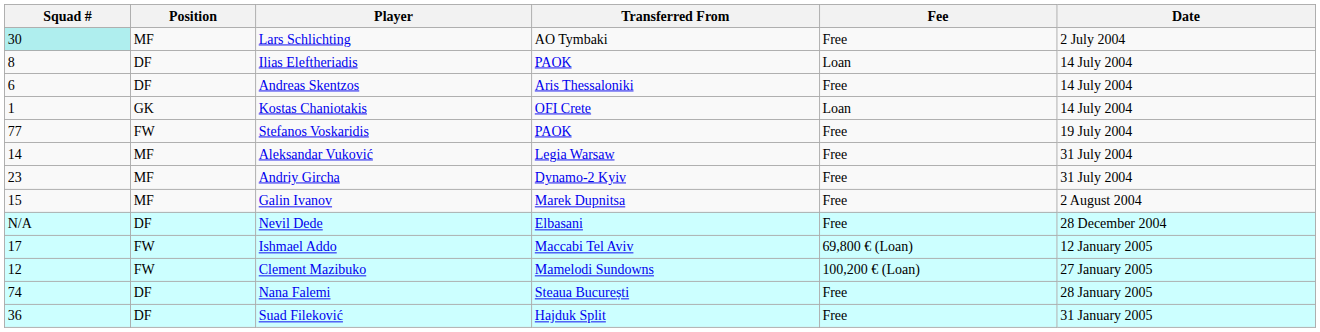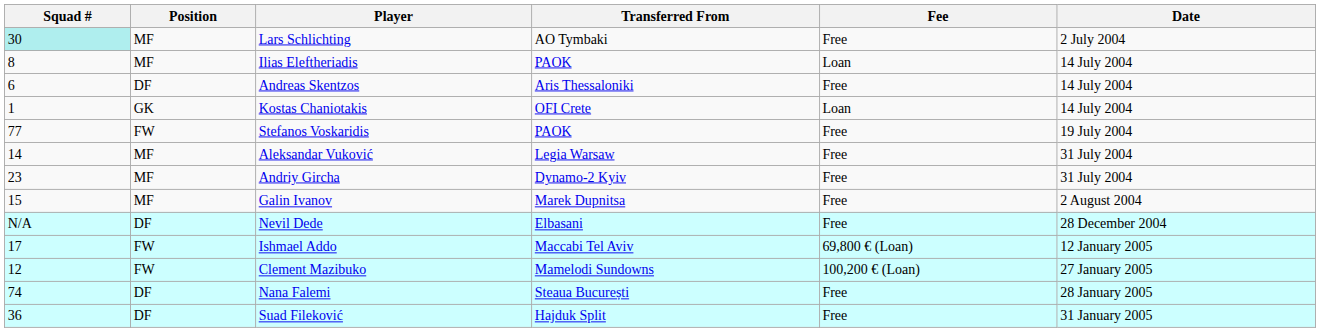Ilias Eleftheriadis | Position: DF -> MF
